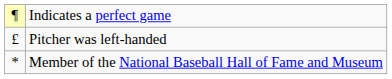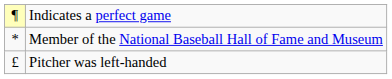rows swapped: Pitcher was left-handed <-> Member of the National Baseball Hall of Fame and Museum
